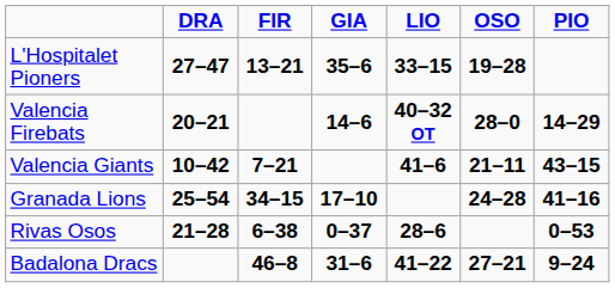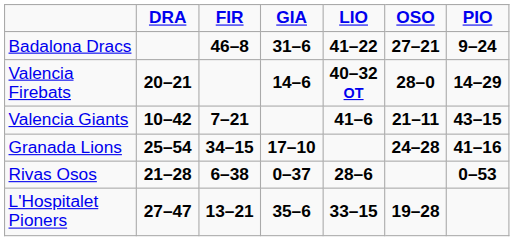rows swapped: Badalona Dracs <-> L'Hospitalet Pioners
